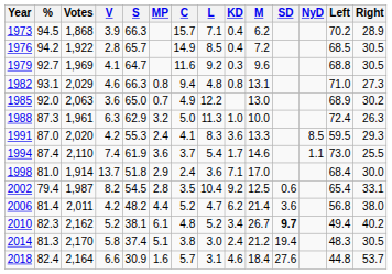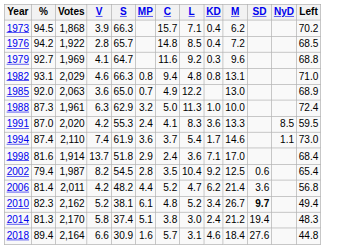- column: Right | 28.9 | 30.5 | 30.5 | 27.3 | 30.2 | 26.3 | 29.3 | 25.5 | 30.0 | 33.1 | 38.0 | 40.2 | 30.5 | 53.7
1976 | C: 14.9 -> 14.8
1998 | %: 81.0 -> 81.6
2018 | %: 82.4 -> 89.4
